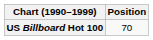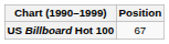US Billboard Hot 100 | Position: 70 -> 67
